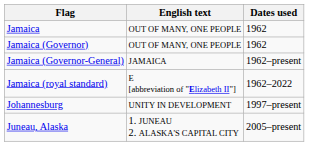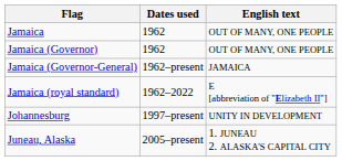columns swapped: Dates used <-> English text
